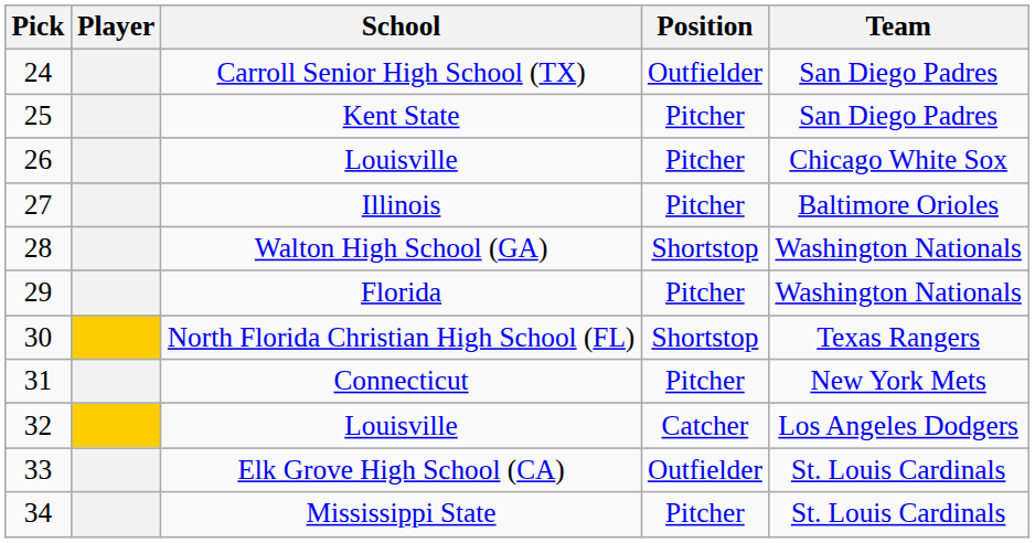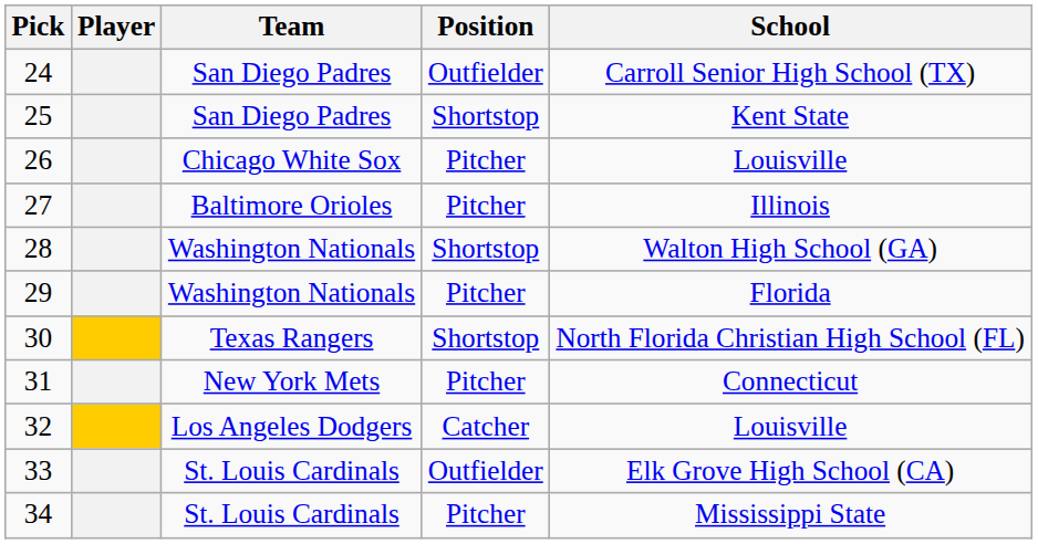columns swapped: Team <-> School
25 | Position: Pitcher -> Shortstop
